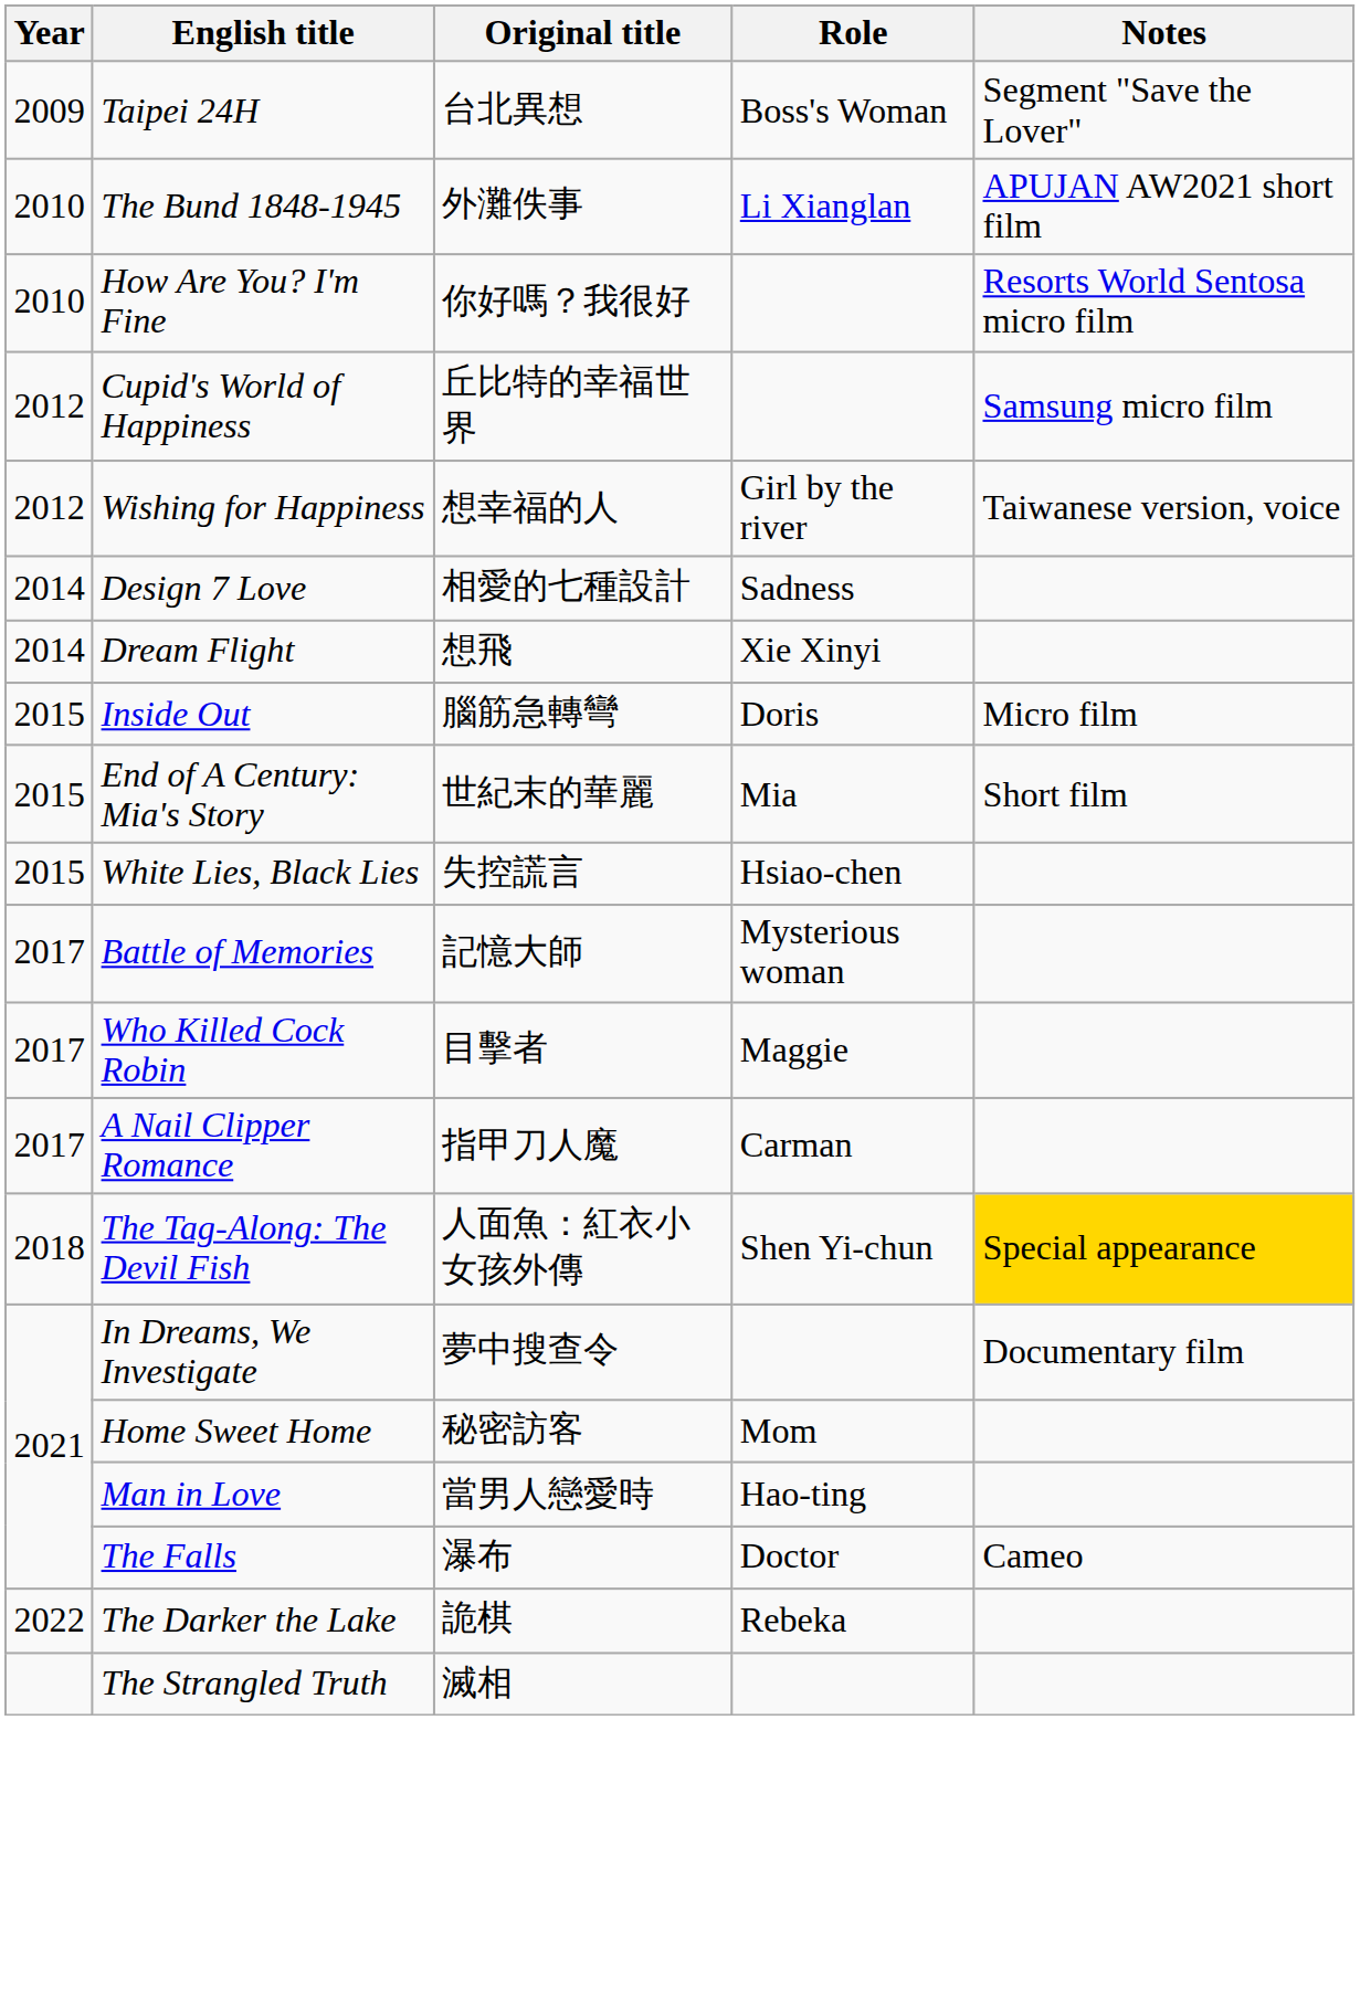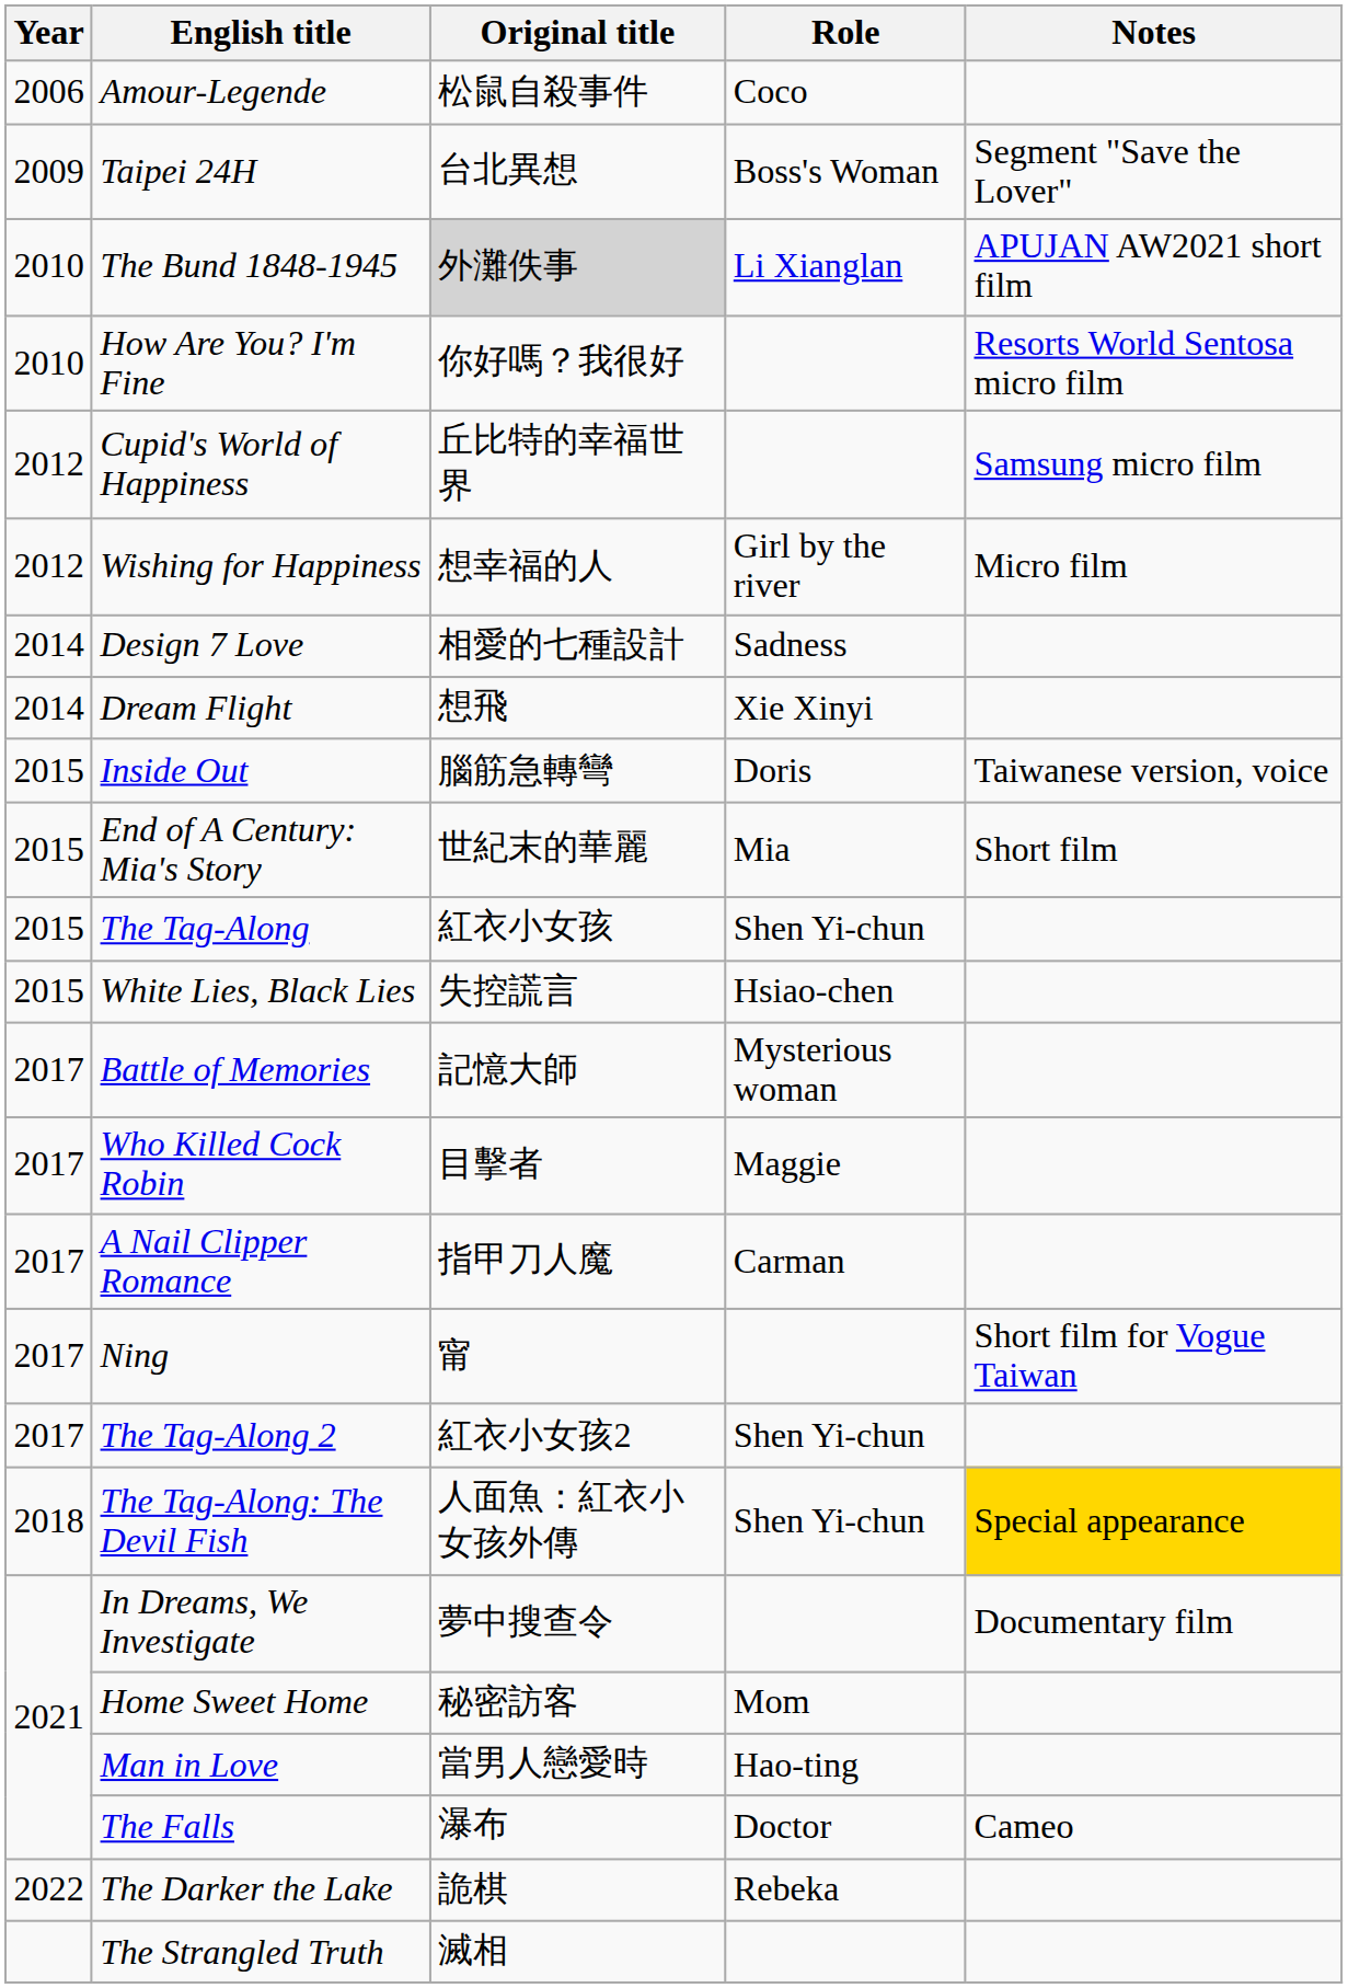+ row: 2006 | Amour-Legende | 松鼠自殺事件 | Coco
The Bund 1848-1945 | Original title: no background -> lightgrey background
Wishing for Happiness | Notes: Taiwanese version, voice -> Micro film
Inside Out | Notes: Micro film -> Taiwanese version, voice
+ row: 2015 | The Tag-Along | 紅衣小女孩 | Shen Yi-chun
+ row: 2017 | Ning | 甯 | Short film for Vogue Taiwan
+ row: 2017 | The Tag-Along 2 | 紅衣小女孩2 | Shen Yi-chun
